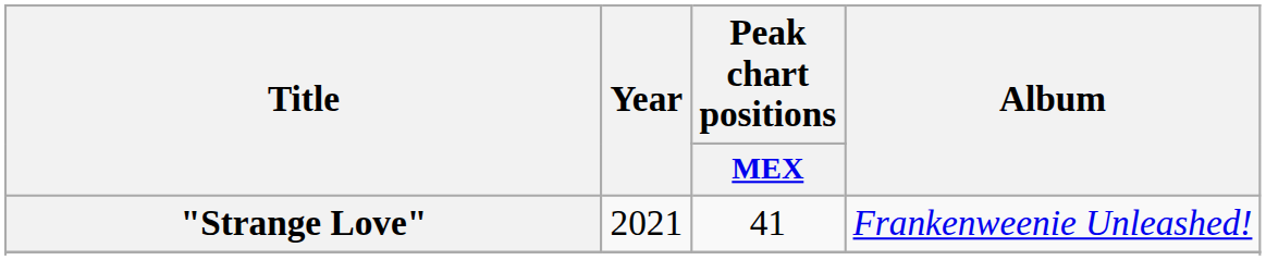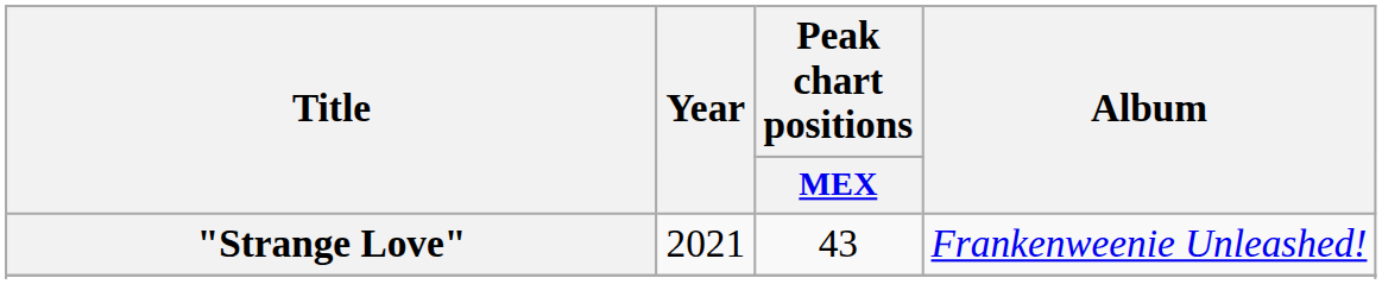"Strange Love" | Peak chart positions / MEX: 41 -> 43
